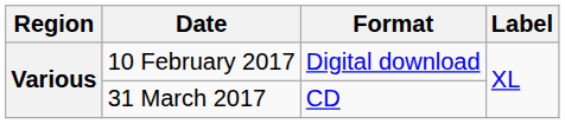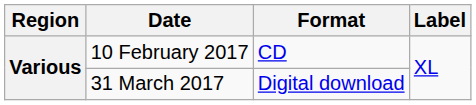10 February 2017 | Format: Digital download -> CD
31 March 2017 | Format: CD -> Digital download
